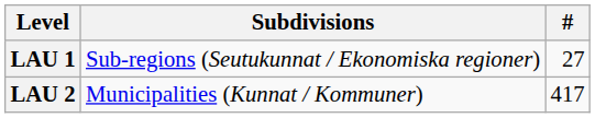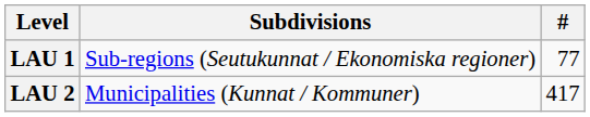LAU 1 | #: 27 -> 77
